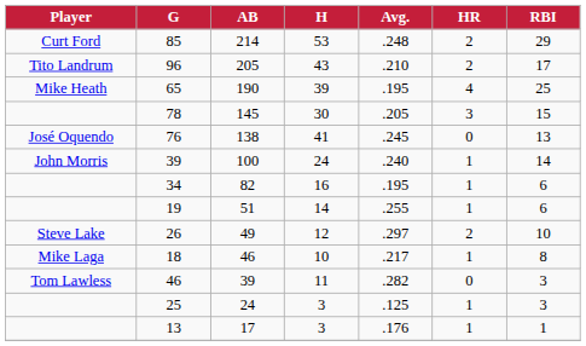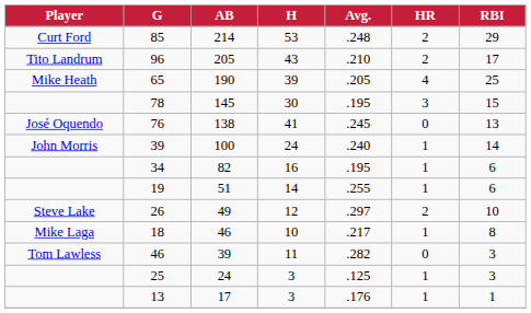65 | Avg.: .195 -> .205
78 | Avg.: .205 -> .195
